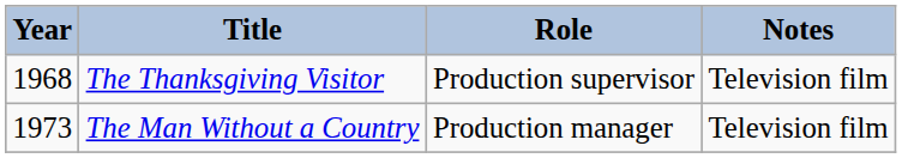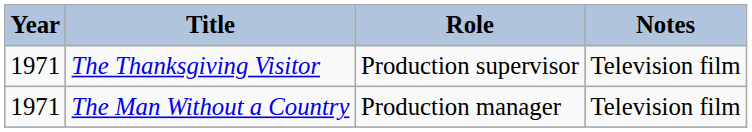The Thanksgiving Visitor | Year: 1968 -> 1971
The Man Without a Country | Year: 1973 -> 1971
